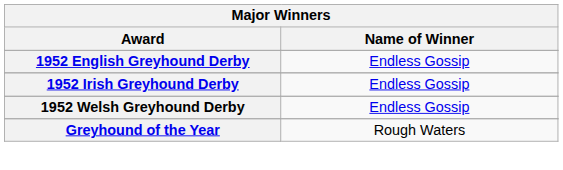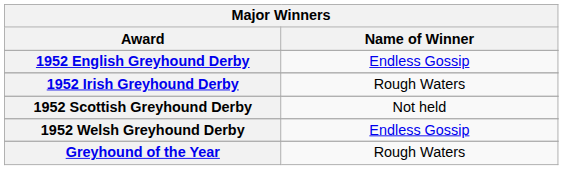1952 Irish Greyhound Derby | Name of Winner: Endless Gossip -> Rough Waters
+ row: 1952 Scottish Greyhound Derby | Not held
